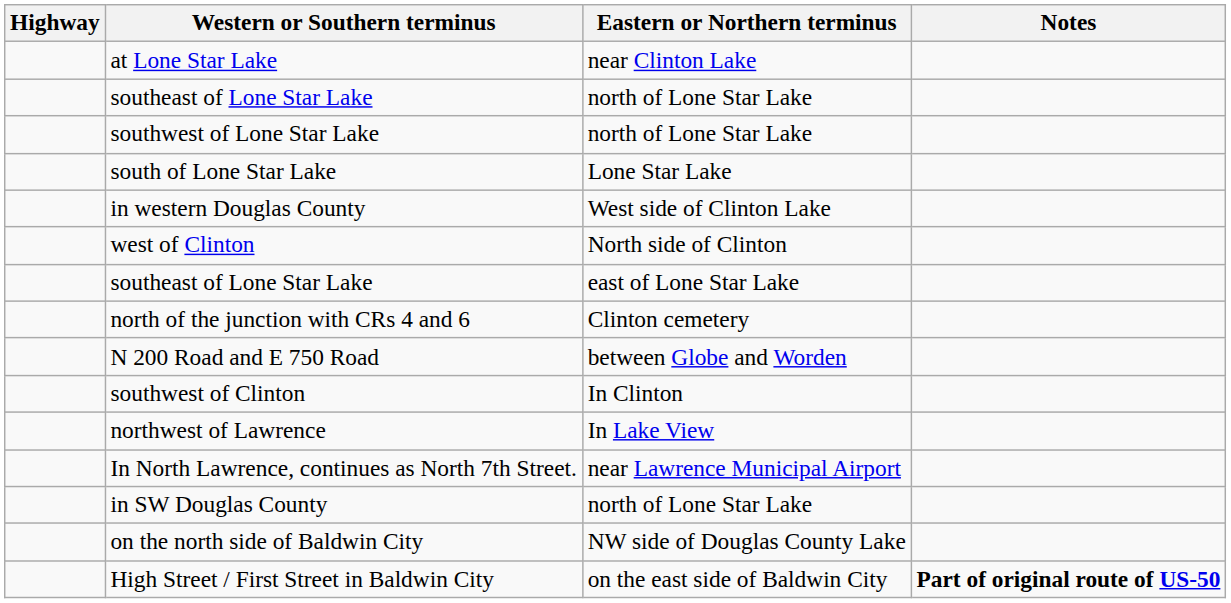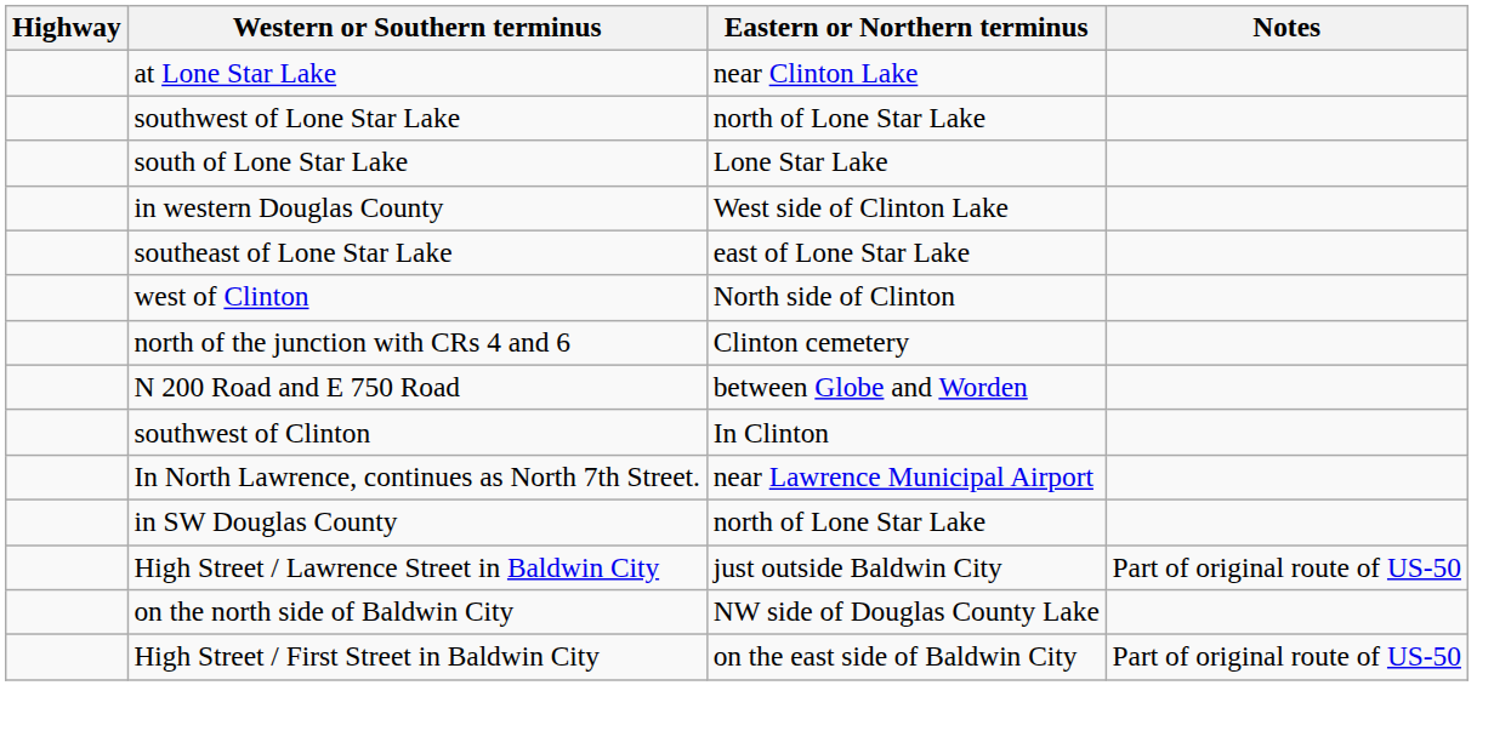- row: southeast of Lone Star Lake | north of Lone Star Lake
rows swapped: southeast of Lone Star Lake / east of Lone Star Lake <-> west of Clinton
- row: northwest of Lawrence | In Lake View
+ row: High Street / Lawrence Street in Baldwin City | just outside Baldwin City | Part of original route of US-50
High Street / First Street in Baldwin City | Notes: bold -> normal
